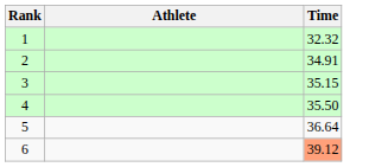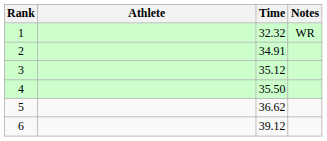+ column: Notes | WR
3 | Time: 35.15 -> 35.12
5 | Time: 36.64 -> 36.62
6 | Time: lightsalmon background -> no background
